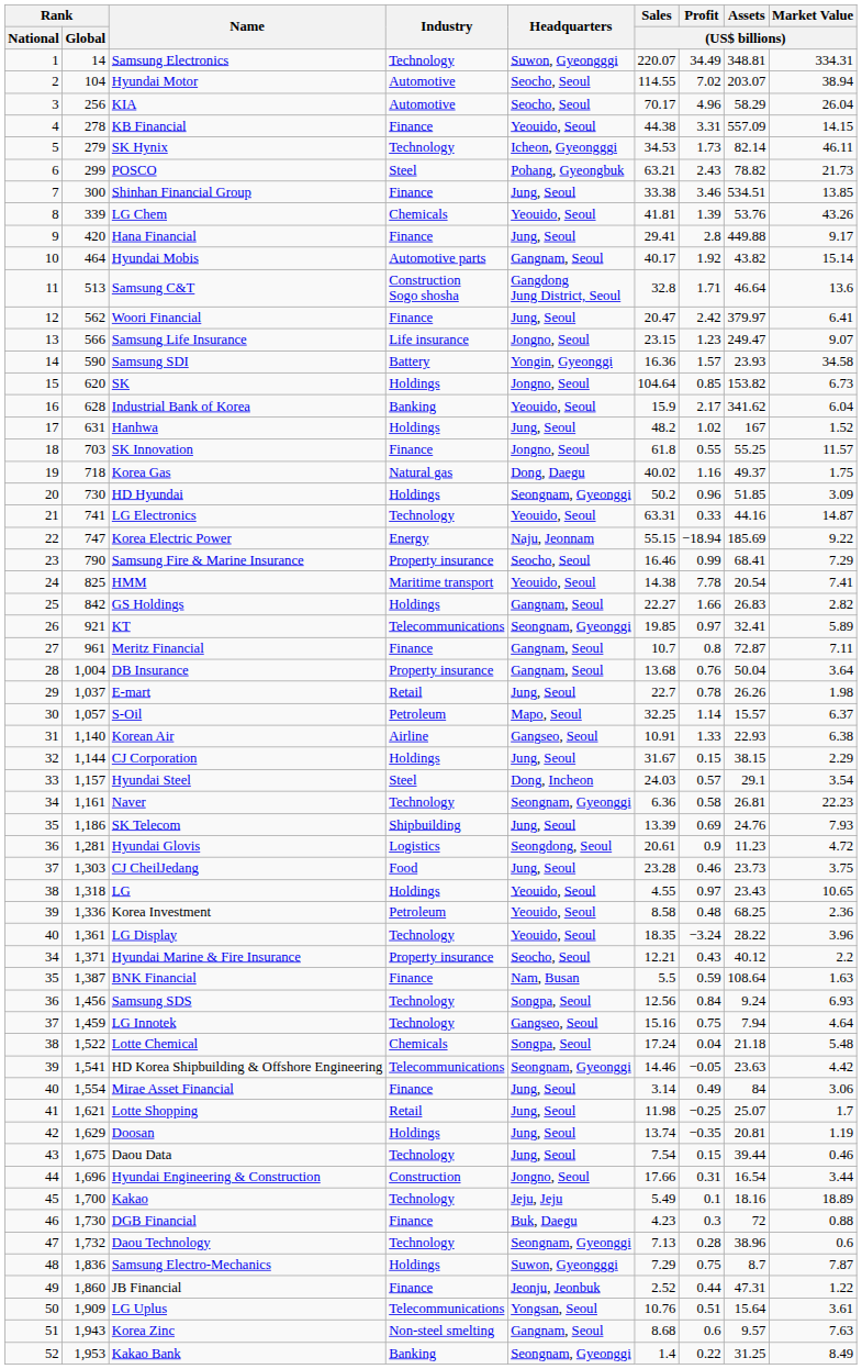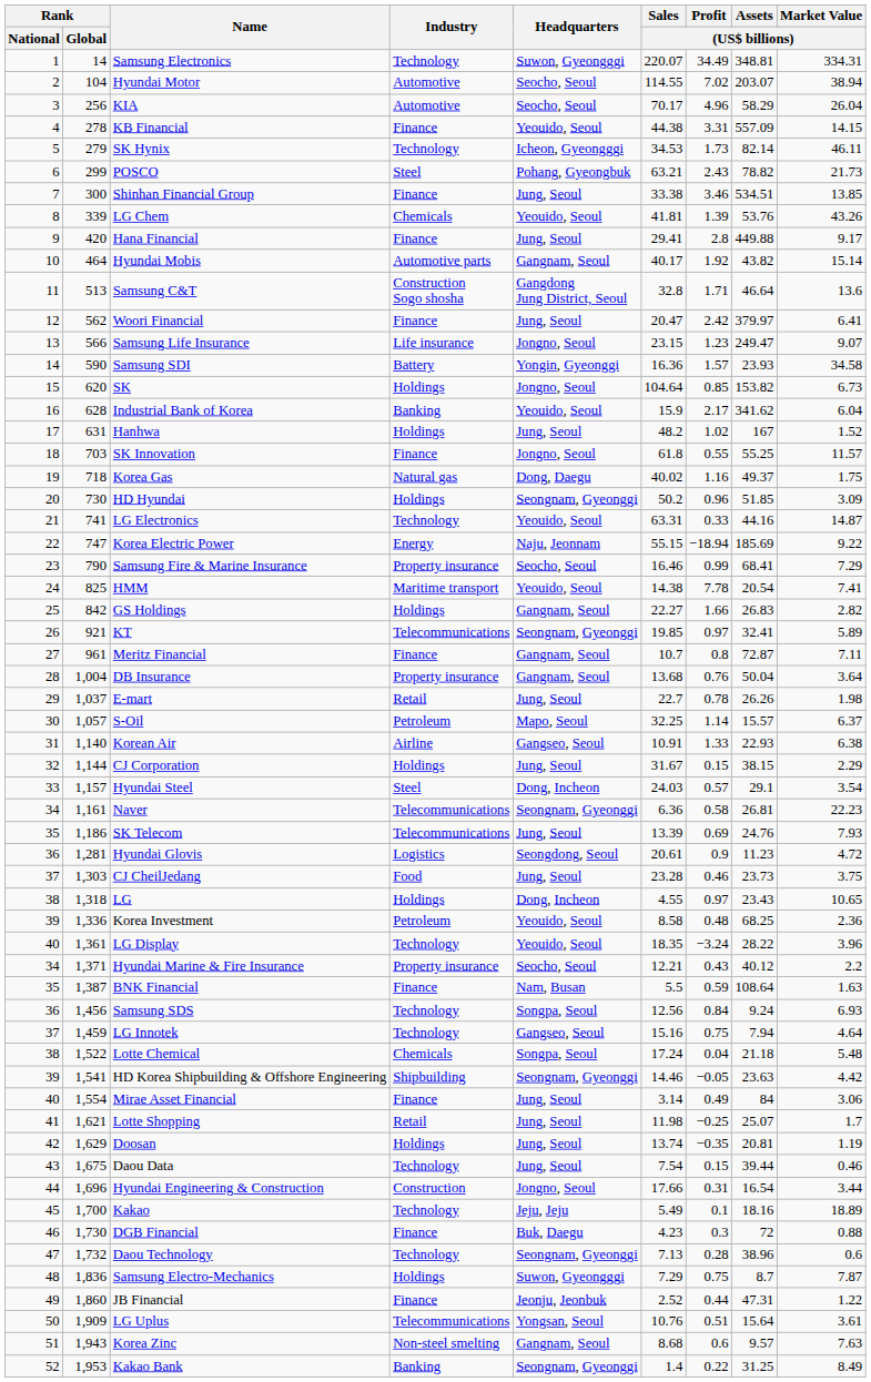Naver | Industry: Technology -> Telecommunications
SK Telecom | Industry: Shipbuilding -> Telecommunications
LG | Headquarters: Yeouido, Seoul -> Dong, Incheon
HD Korea Shipbuilding & Offshore Engineering | Industry: Telecommunications -> Shipbuilding
